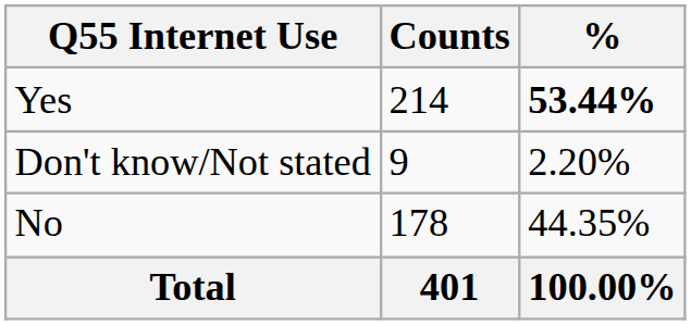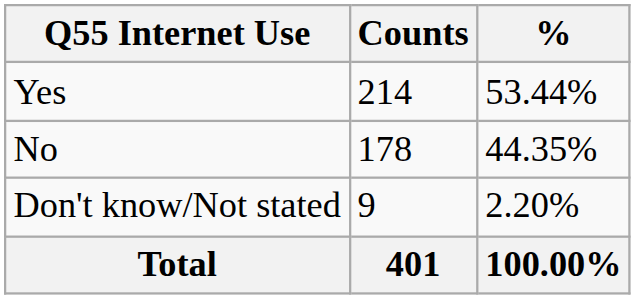Yes | %: bold -> normal
rows swapped: No <-> Don't know/Not stated
